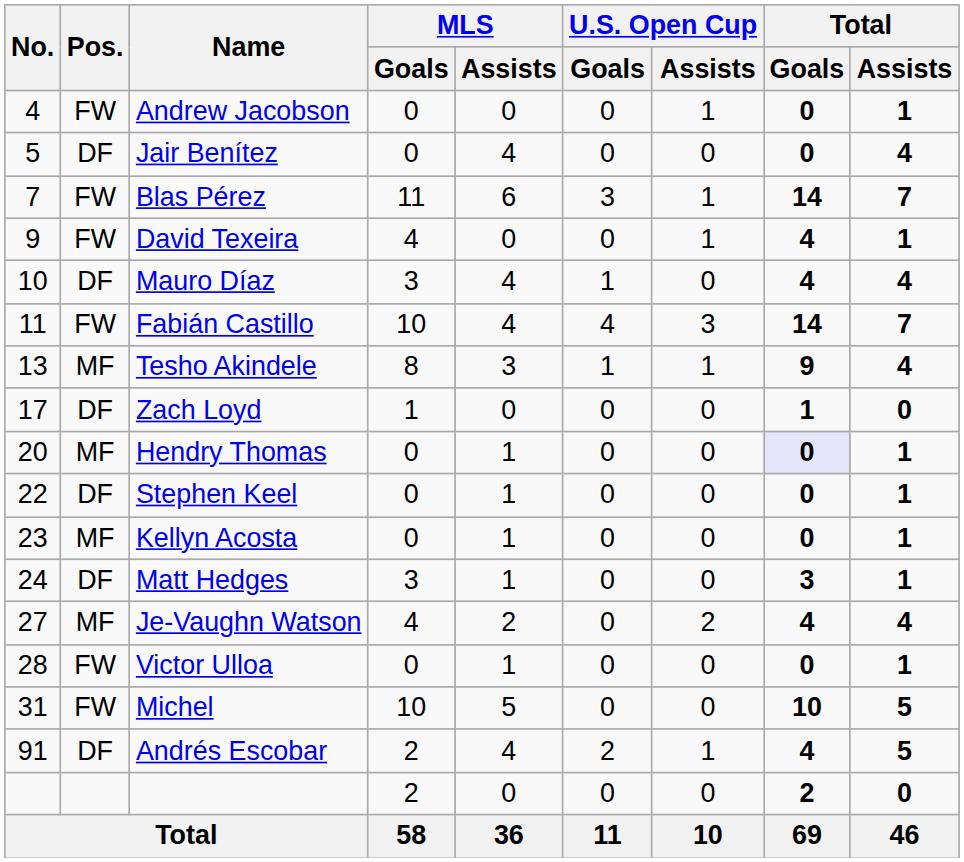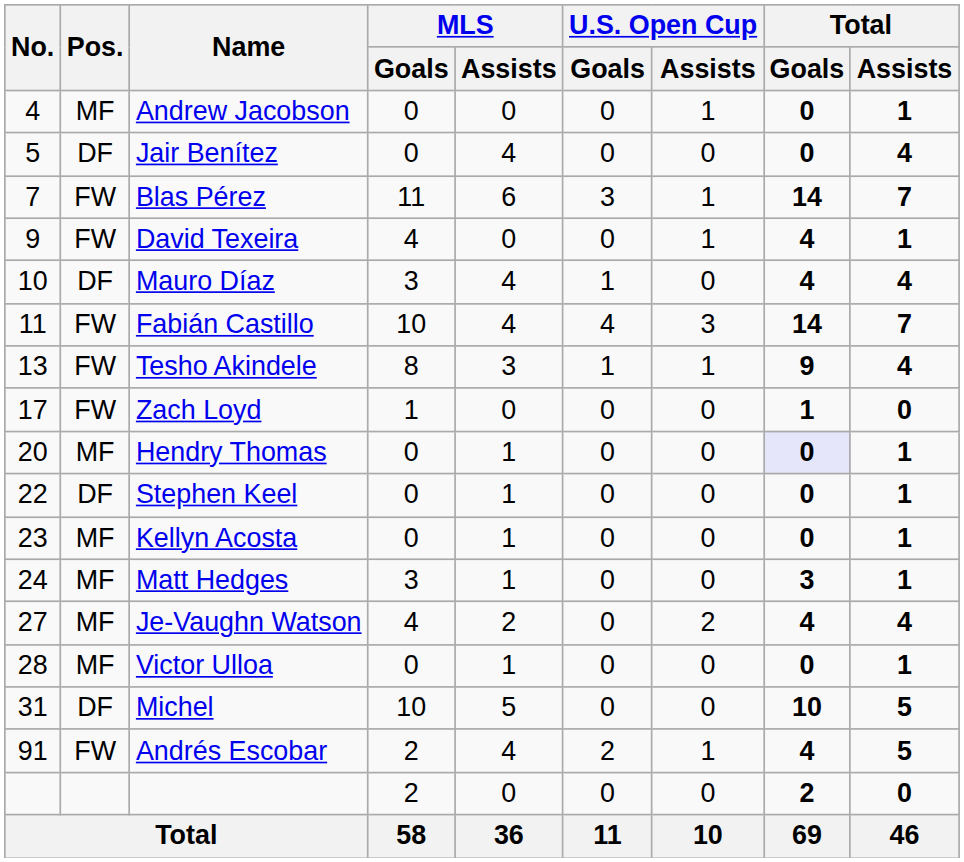Andrew Jacobson | Pos.: FW -> MF
Tesho Akindele | Pos.: MF -> FW
Zach Loyd | Pos.: DF -> FW
Matt Hedges | Pos.: DF -> MF
Victor Ulloa | Pos.: FW -> MF
Michel | Pos.: FW -> DF
Andrés Escobar | Pos.: DF -> FW
